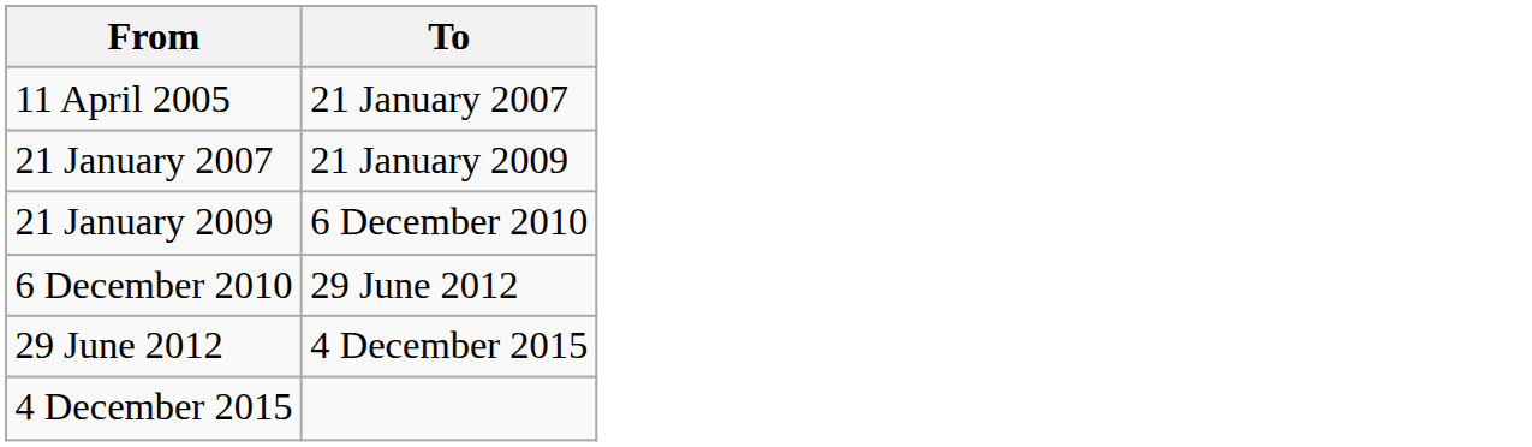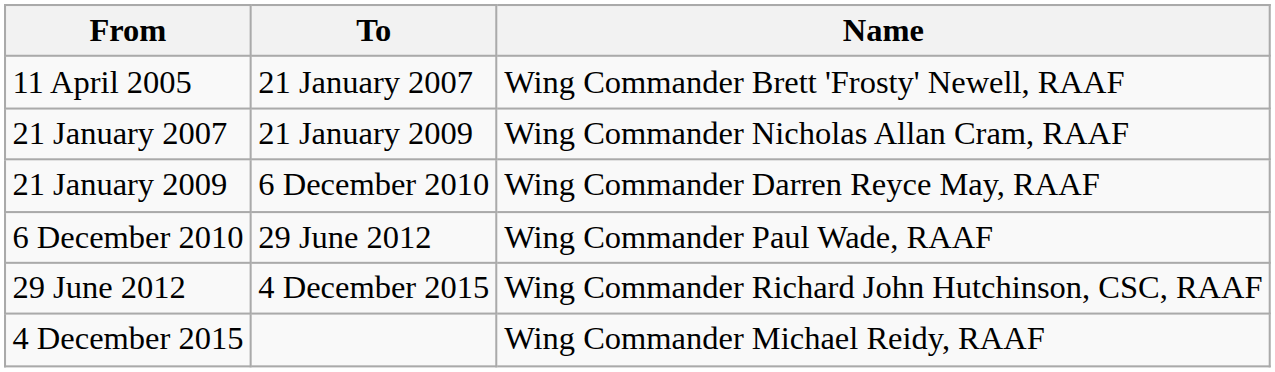+ column: Name | Wing Commander Brett 'Frosty' Newell, RAAF | Wing Commander Nicholas Allan Cram, RAAF | Wing Commander Darren Reyce May, RAAF | Wing Commander Paul Wade, RAAF | Wing Commander Richard John Hutchinson, CSC, RAAF | Wing Commander Michael Reidy, RAAF
